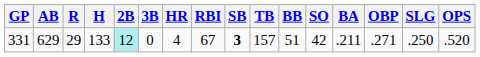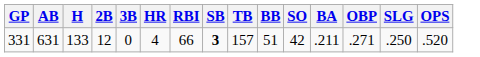- column: R | 29
331 | AB: 629 -> 631
331 | 2B: paleturquoise background -> no background
331 | RBI: 67 -> 66
